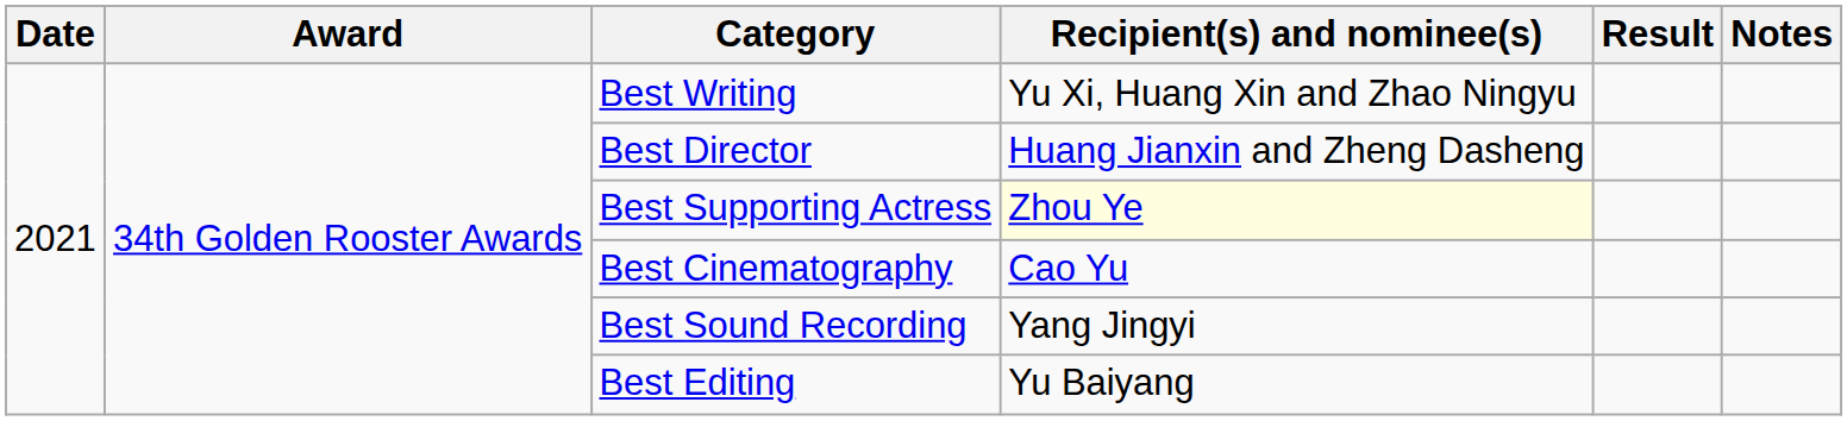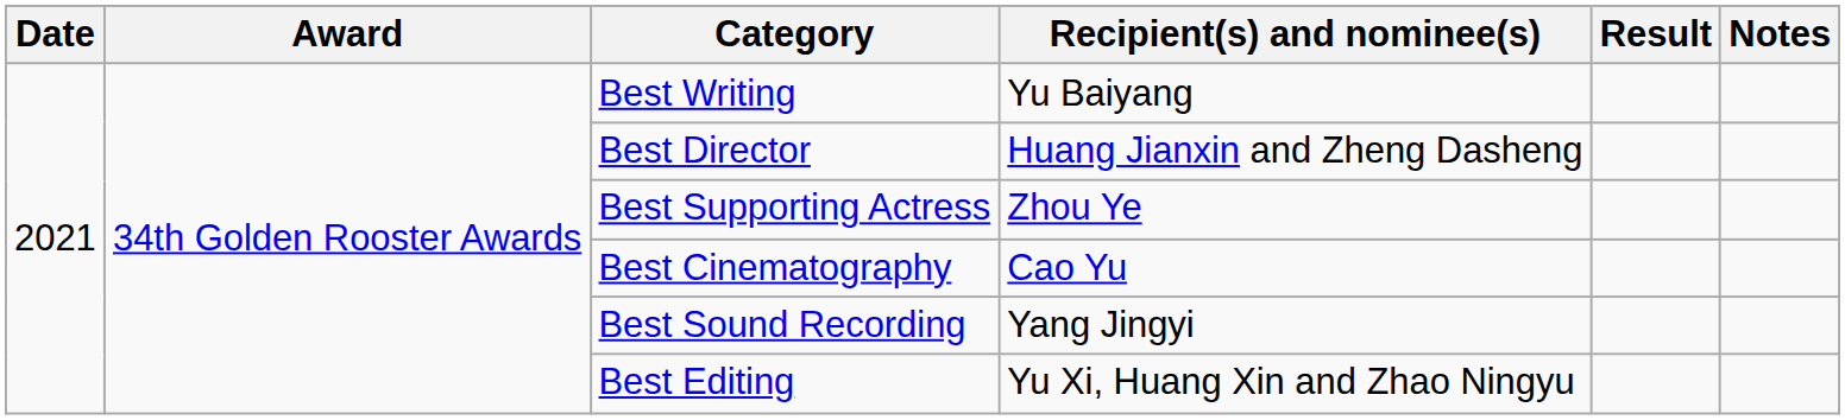Best Writing | Recipient(s) and nominee(s): Yu Xi, Huang Xin and Zhao Ningyu -> Yu Baiyang
Best Supporting Actress | Recipient(s) and nominee(s): lightyellow background -> no background
Best Editing | Recipient(s) and nominee(s): Yu Baiyang -> Yu Xi, Huang Xin and Zhao Ningyu
